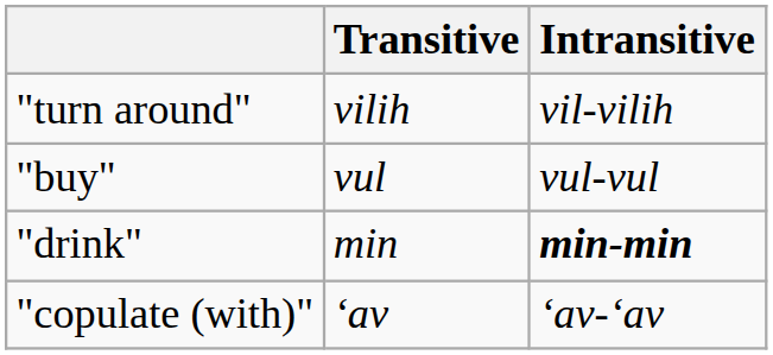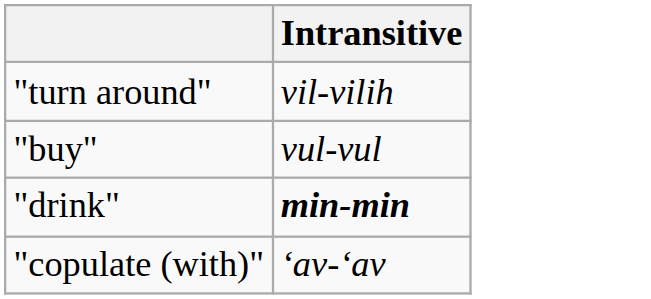- column: Transitive | vilih | vul | min | ʻav
